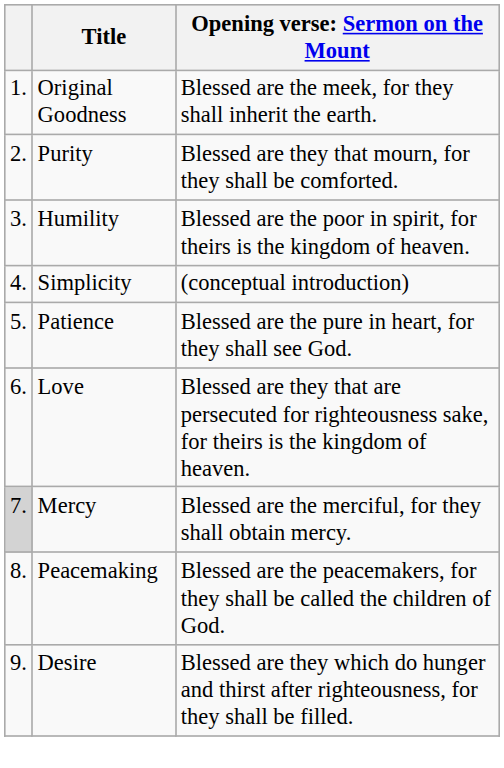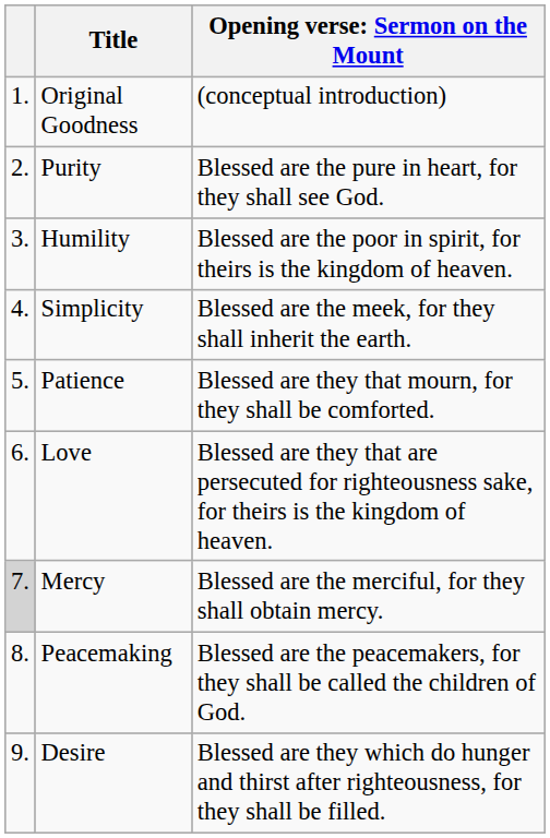Original Goodness | column 3: Blessed are the meek, for they shall inherit the earth. -> (conceptual introduction)
Purity | column 3: Blessed are they that mourn, for they shall be comforted. -> Blessed are the pure in heart, for they shall see God.
Simplicity | column 3: (conceptual introduction) -> Blessed are the meek, for they shall inherit the earth.
Patience | column 3: Blessed are the pure in heart, for they shall see God. -> Blessed are they that mourn, for they shall be comforted.
